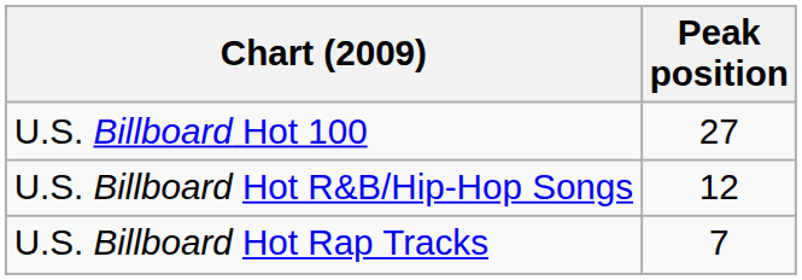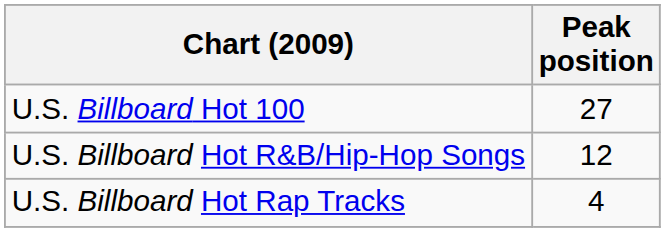U.S. Billboard Hot Rap Tracks | Peak position: 7 -> 4
